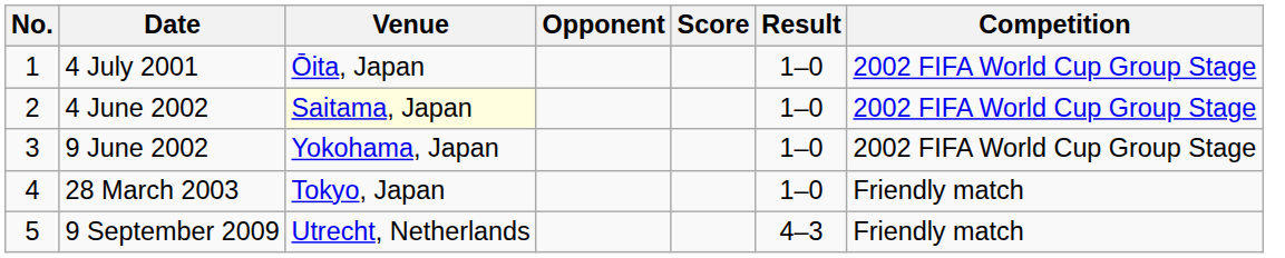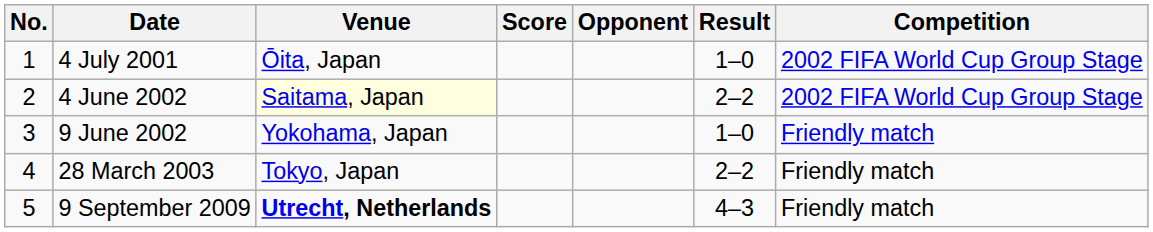columns swapped: Opponent <-> Score
4 June 2002 | Result: 1–0 -> 2–2
9 June 2002 | Competition: 2002 FIFA World Cup Group Stage -> Friendly match
28 March 2003 | Result: 1–0 -> 2–2
9 September 2009 | Venue: normal -> bold
